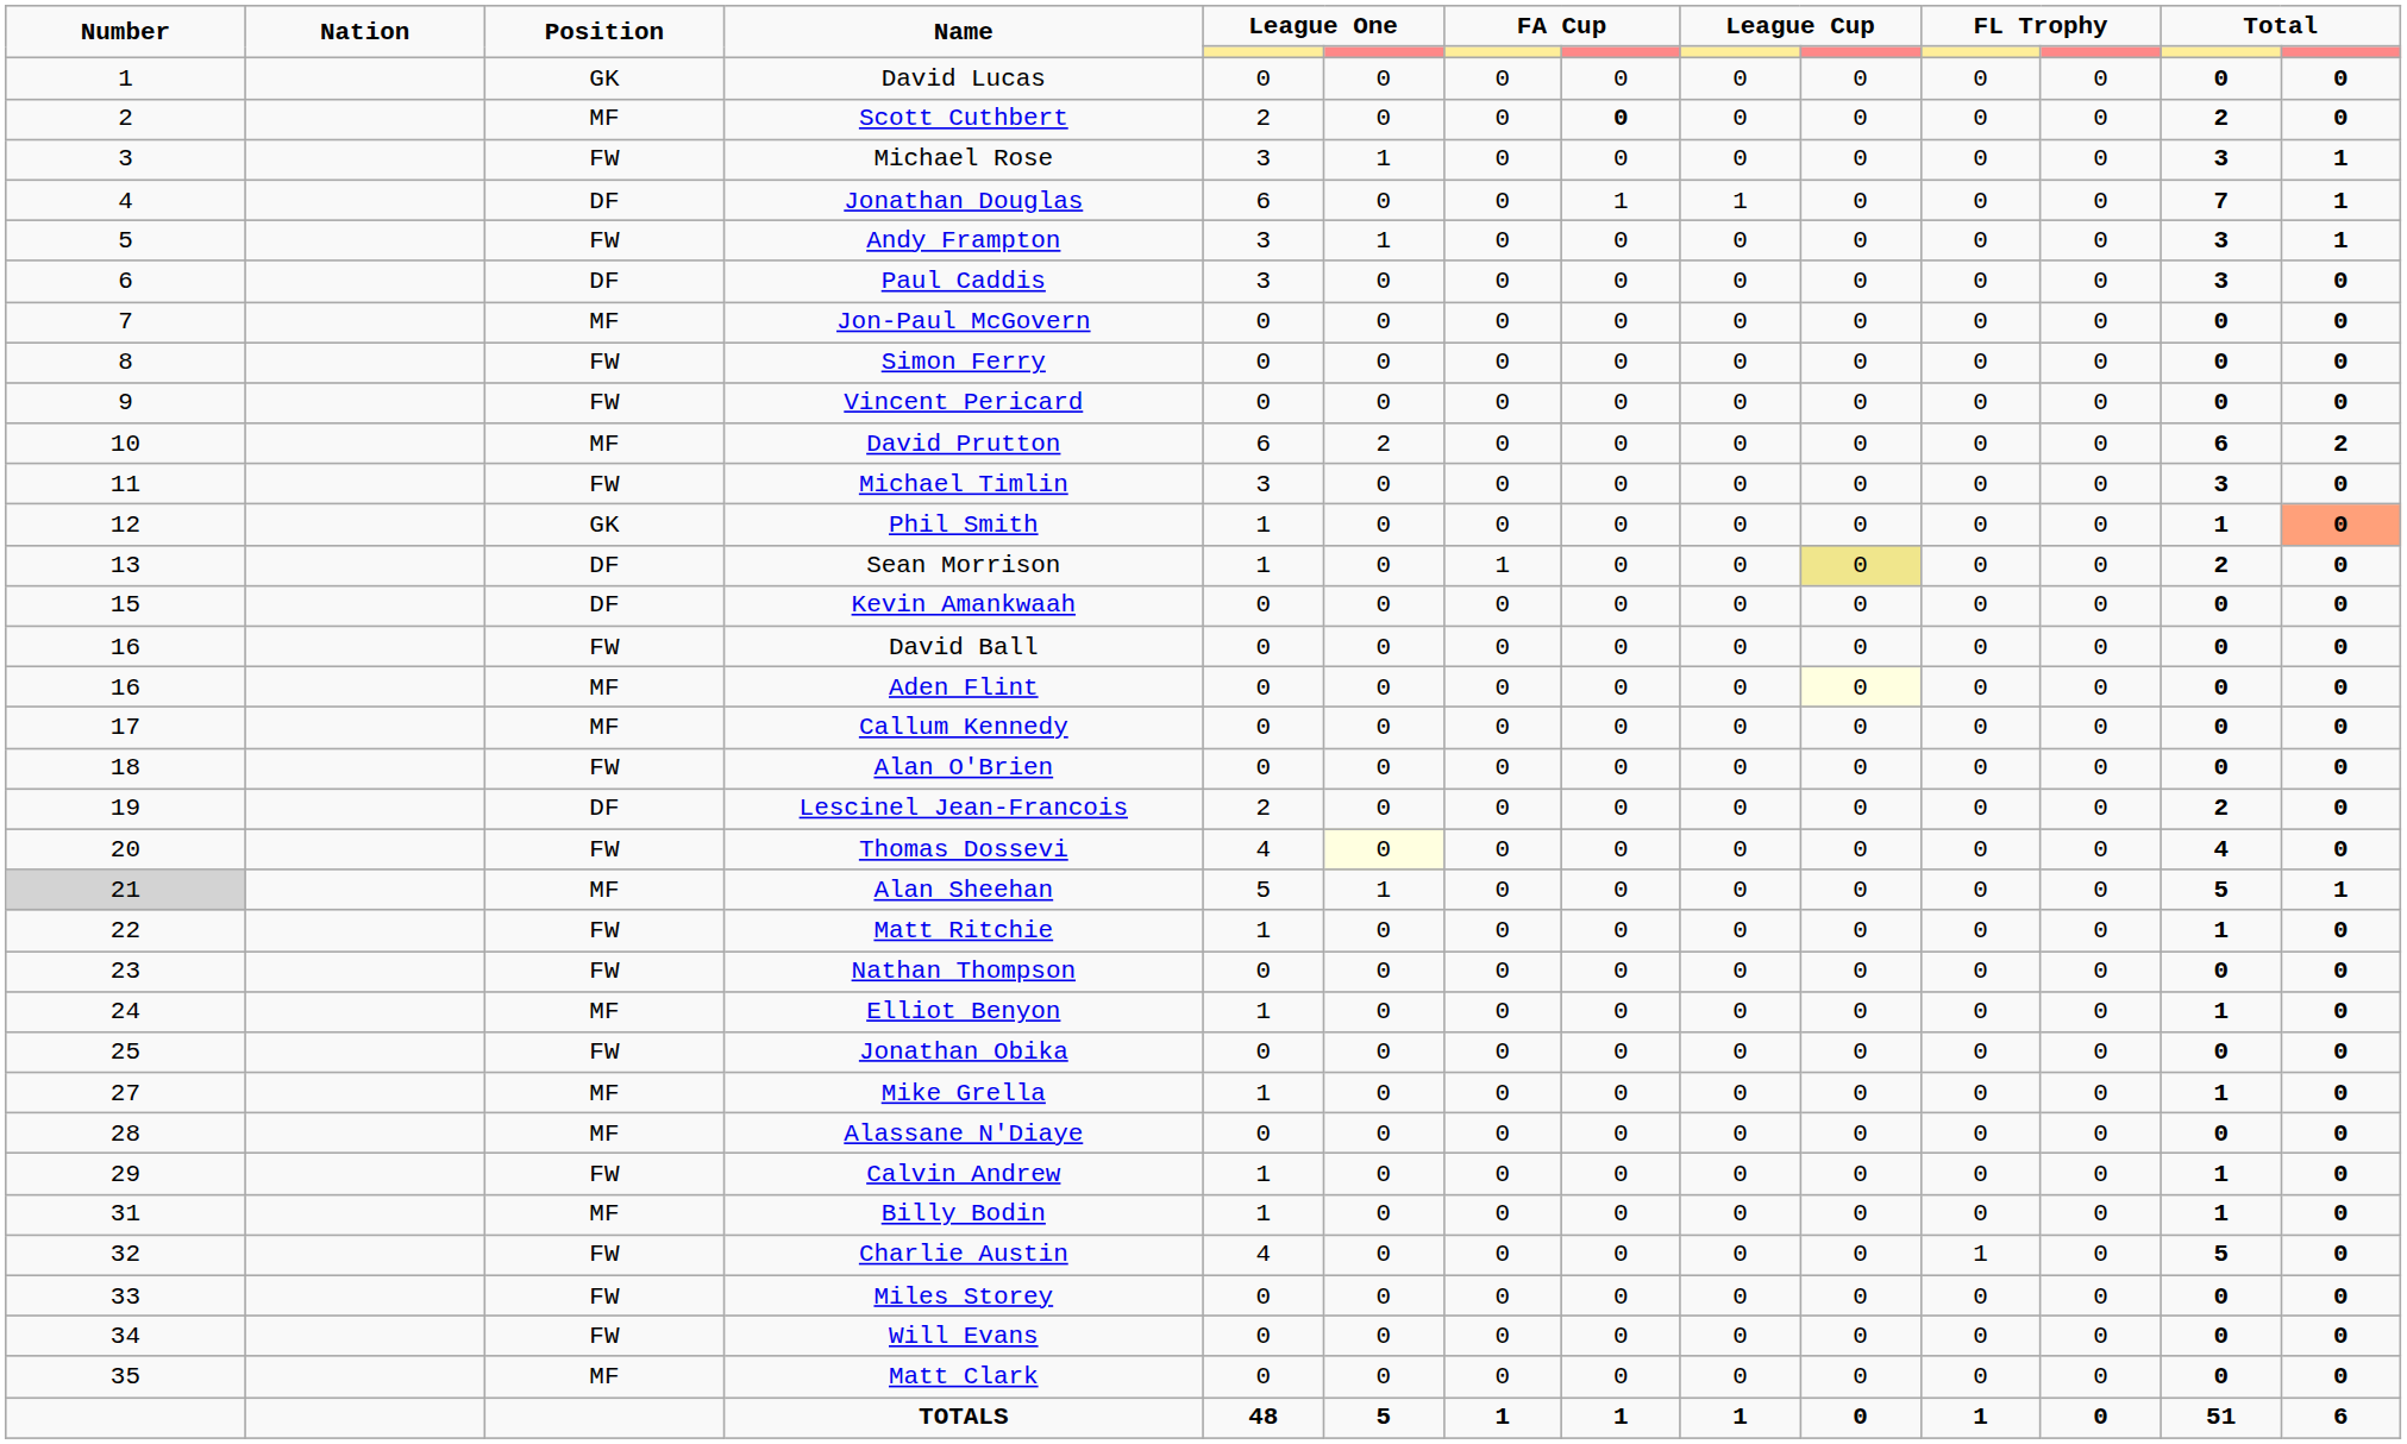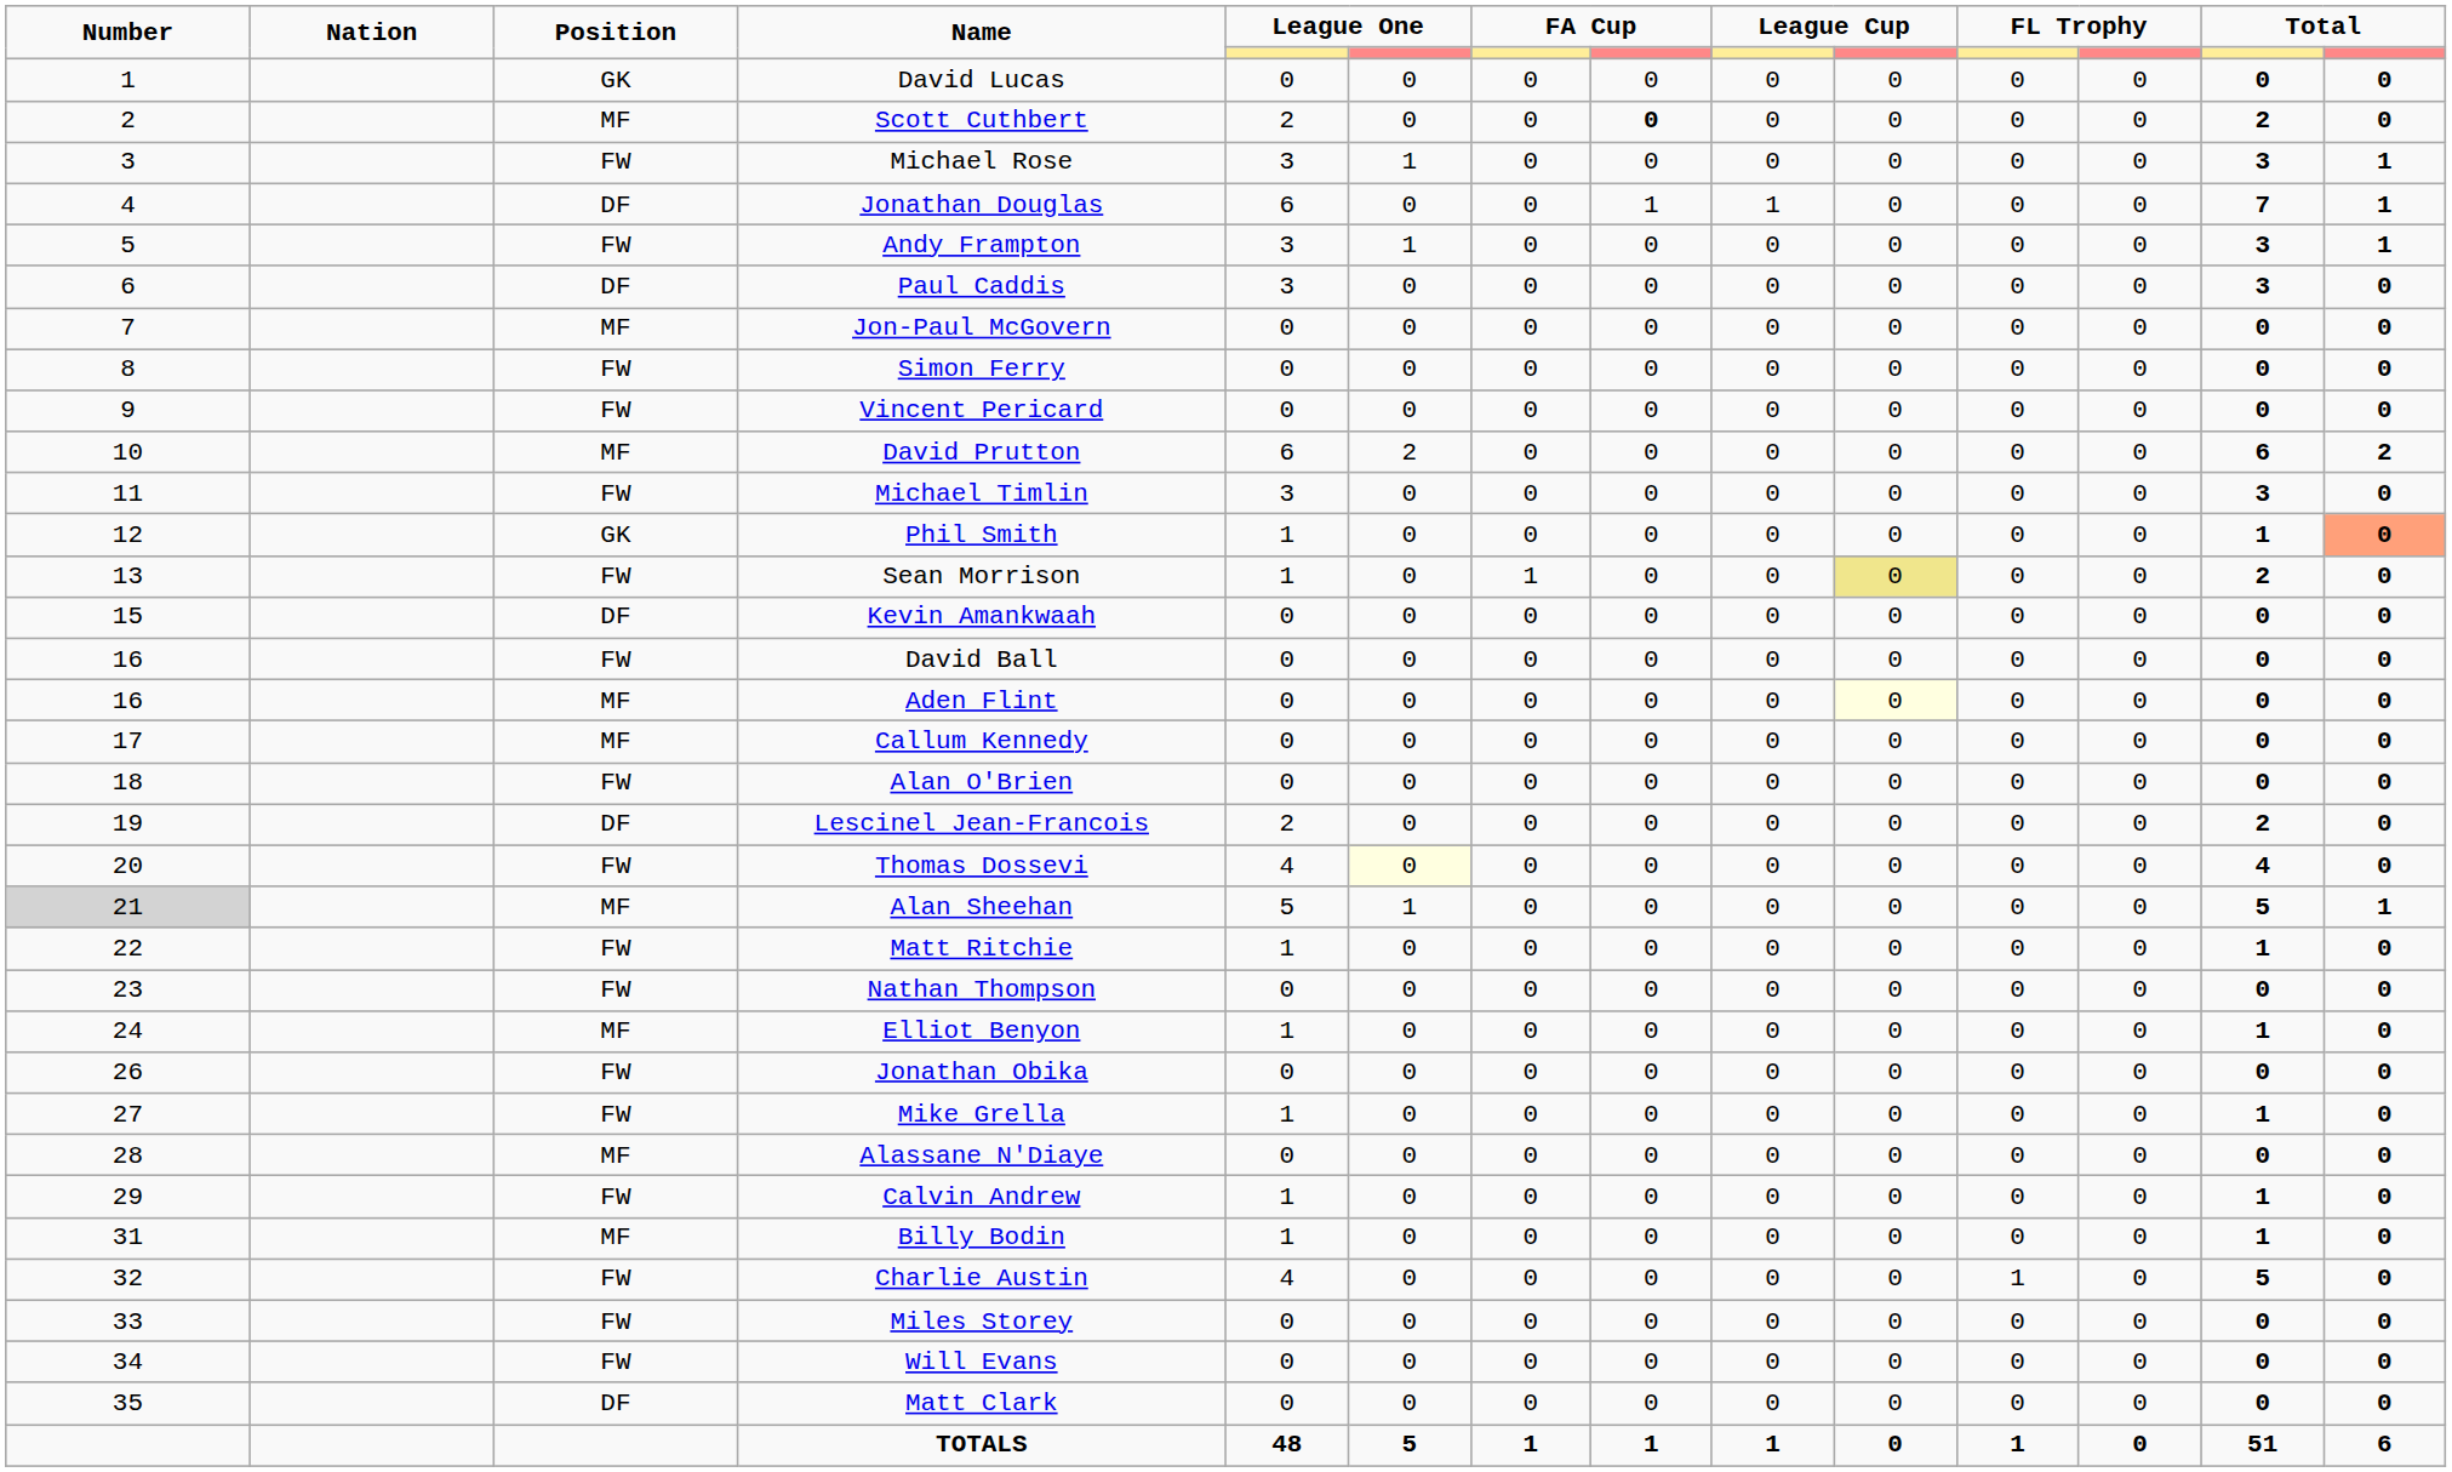Sean Morrison | Position: DF -> FW
Jonathan Obika | Number: 25 -> 26
Mike Grella | Position: MF -> FW
Matt Clark | Position: MF -> DF
